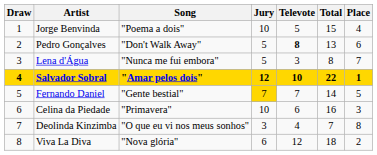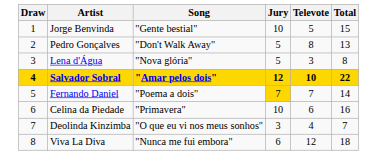- column: Place | 4 | 6 | 7 | 1 | 5 | 3 | 8 | 2
Jorge Benvinda | Song: "Poema a dois" -> "Gente bestial"
Pedro Gonçalves | Televote: bold -> normal
Lena d'Água | Song: "Nunca me fui embora" -> "Nova glória"
Fernando Daniel | Song: "Gente bestial" -> "Poema a dois"
Viva La Diva | Song: "Nova glória" -> "Nunca me fui embora"
